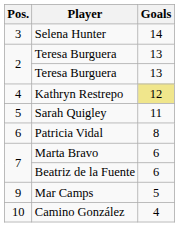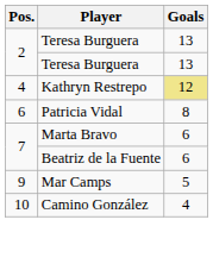- row: 3 | Selena Hunter | 14
- row: 5 | Sarah Quigley | 11
